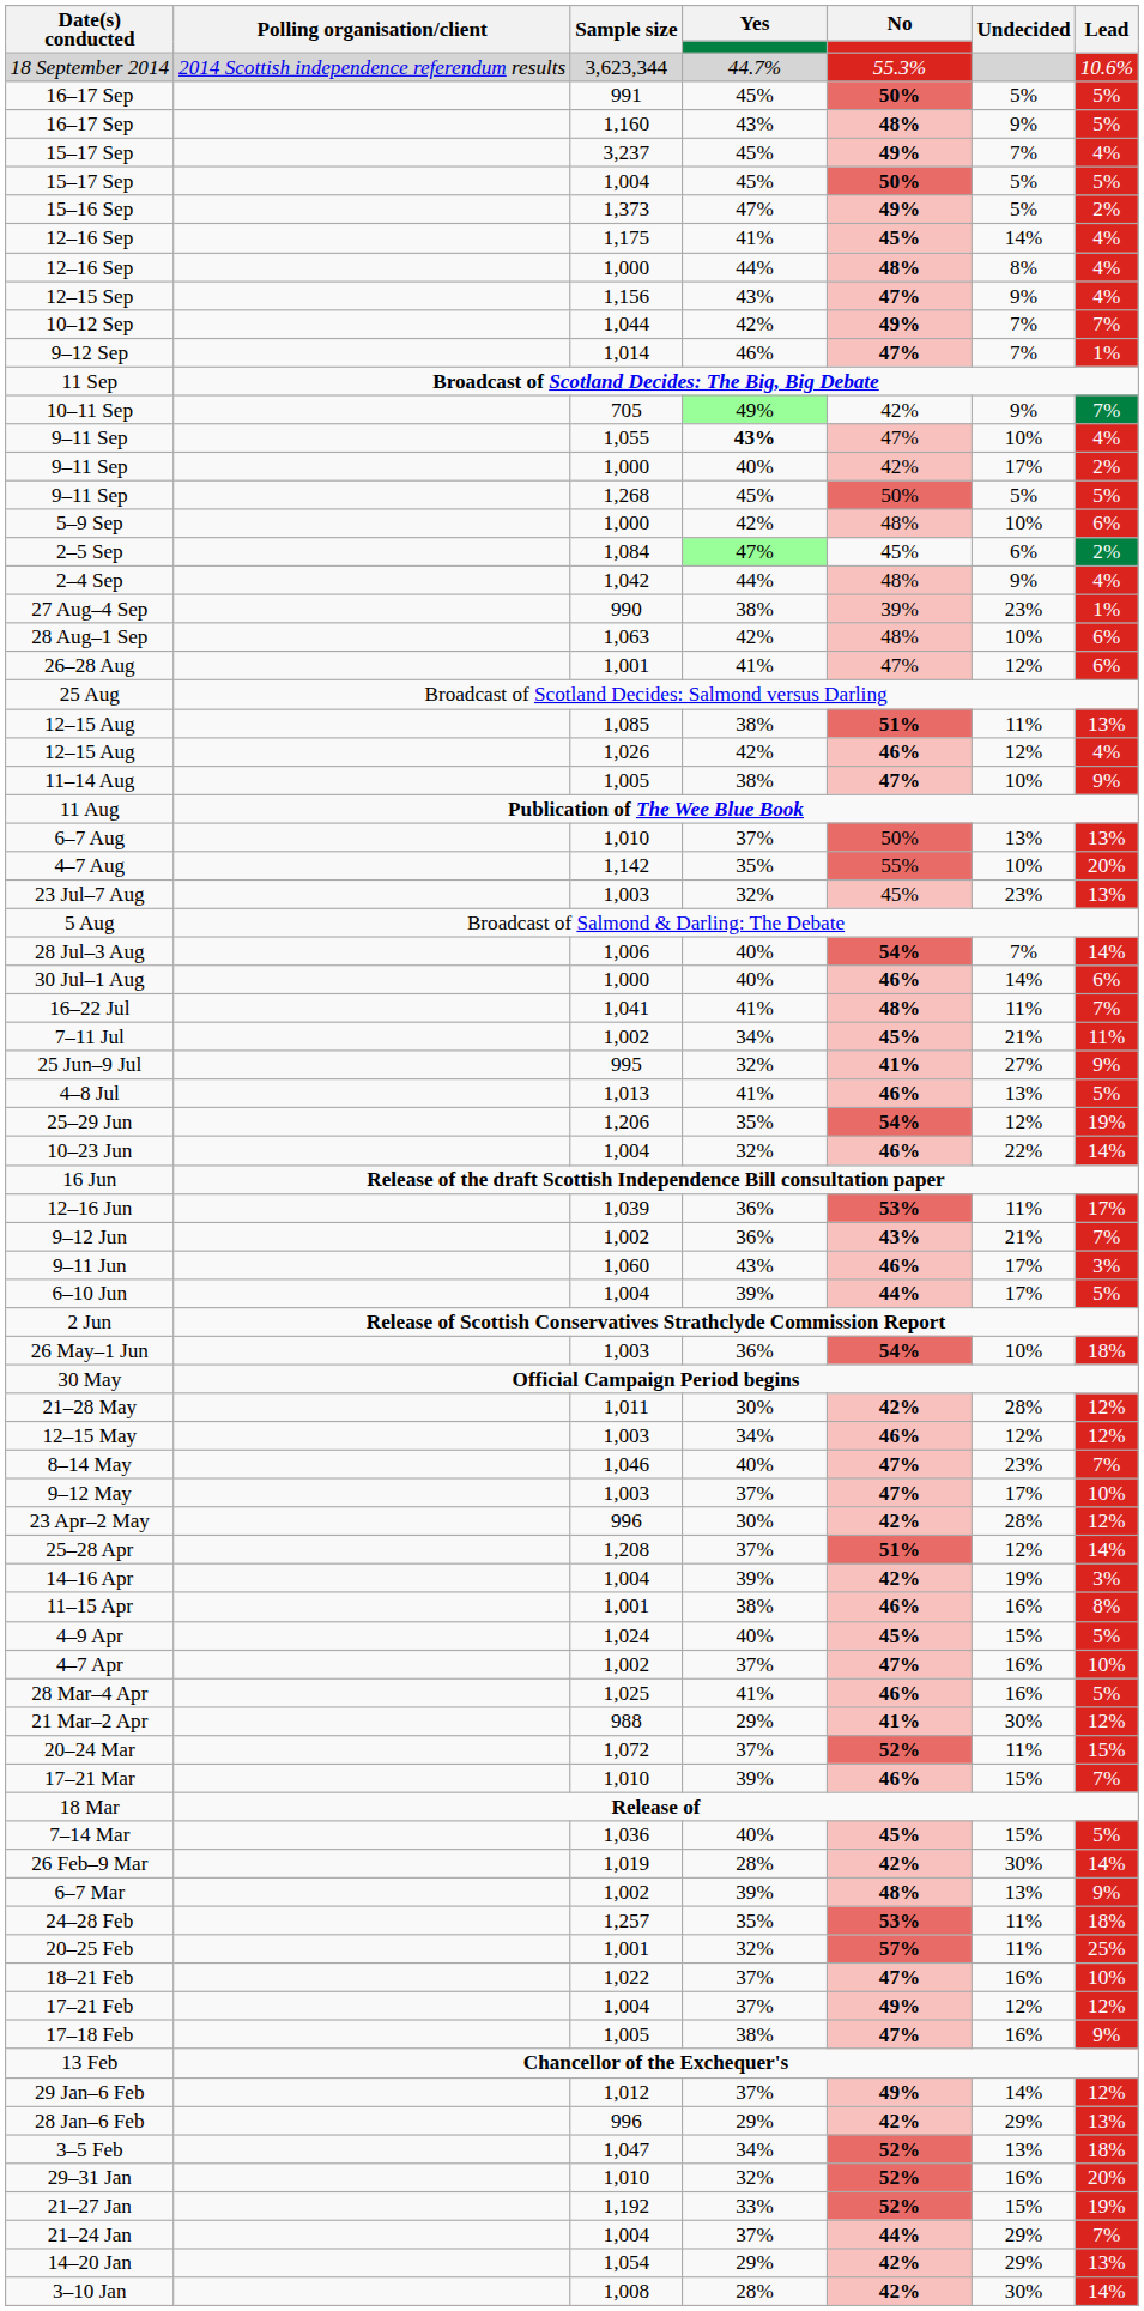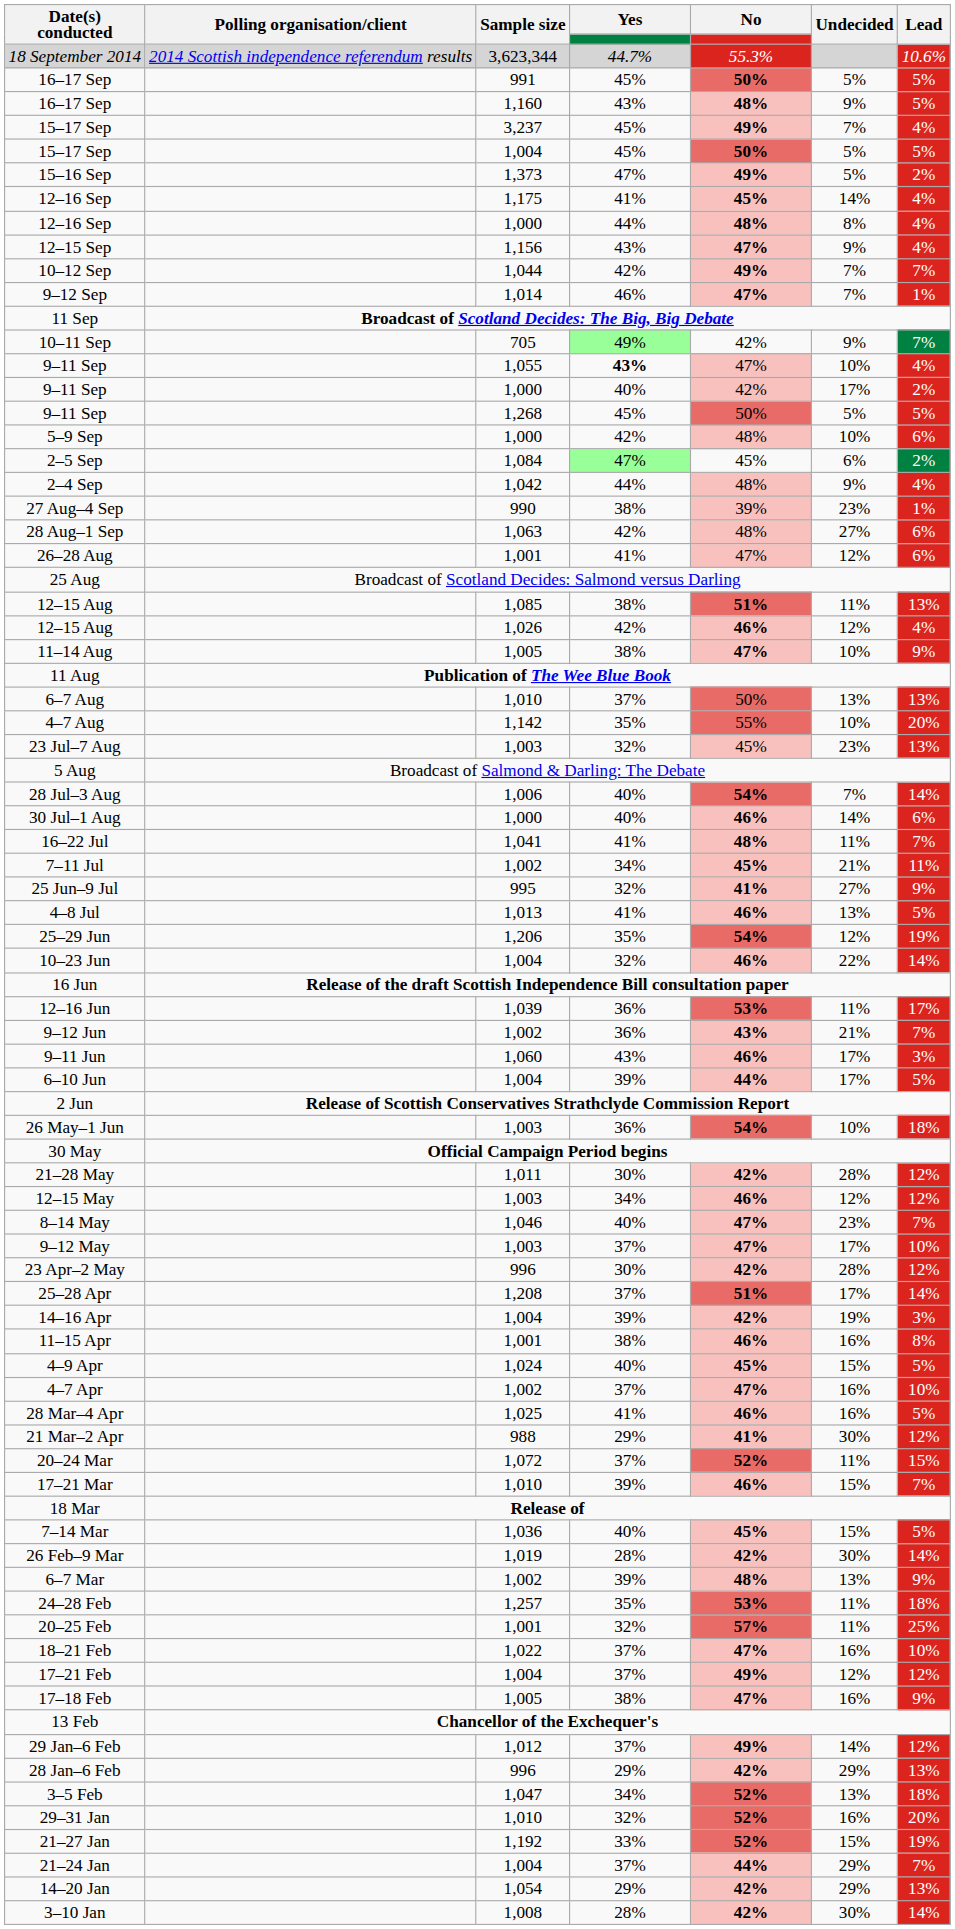28 Aug–1 Sep | Undecided: 10% -> 27%
25–28 Apr | Undecided: 12% -> 17%
